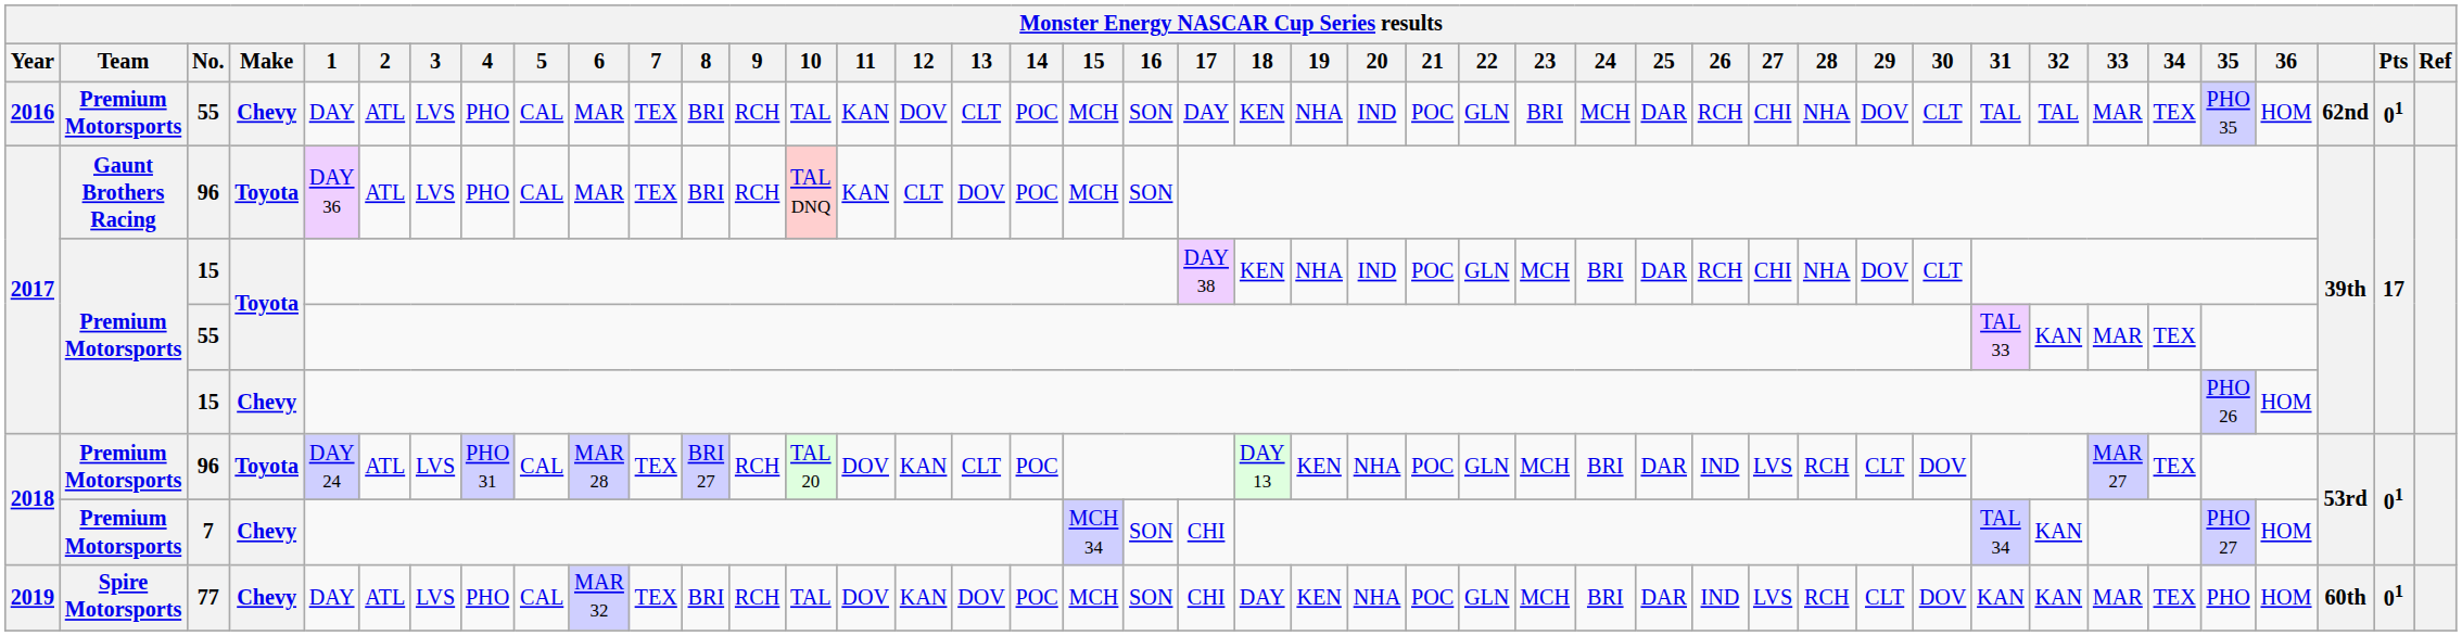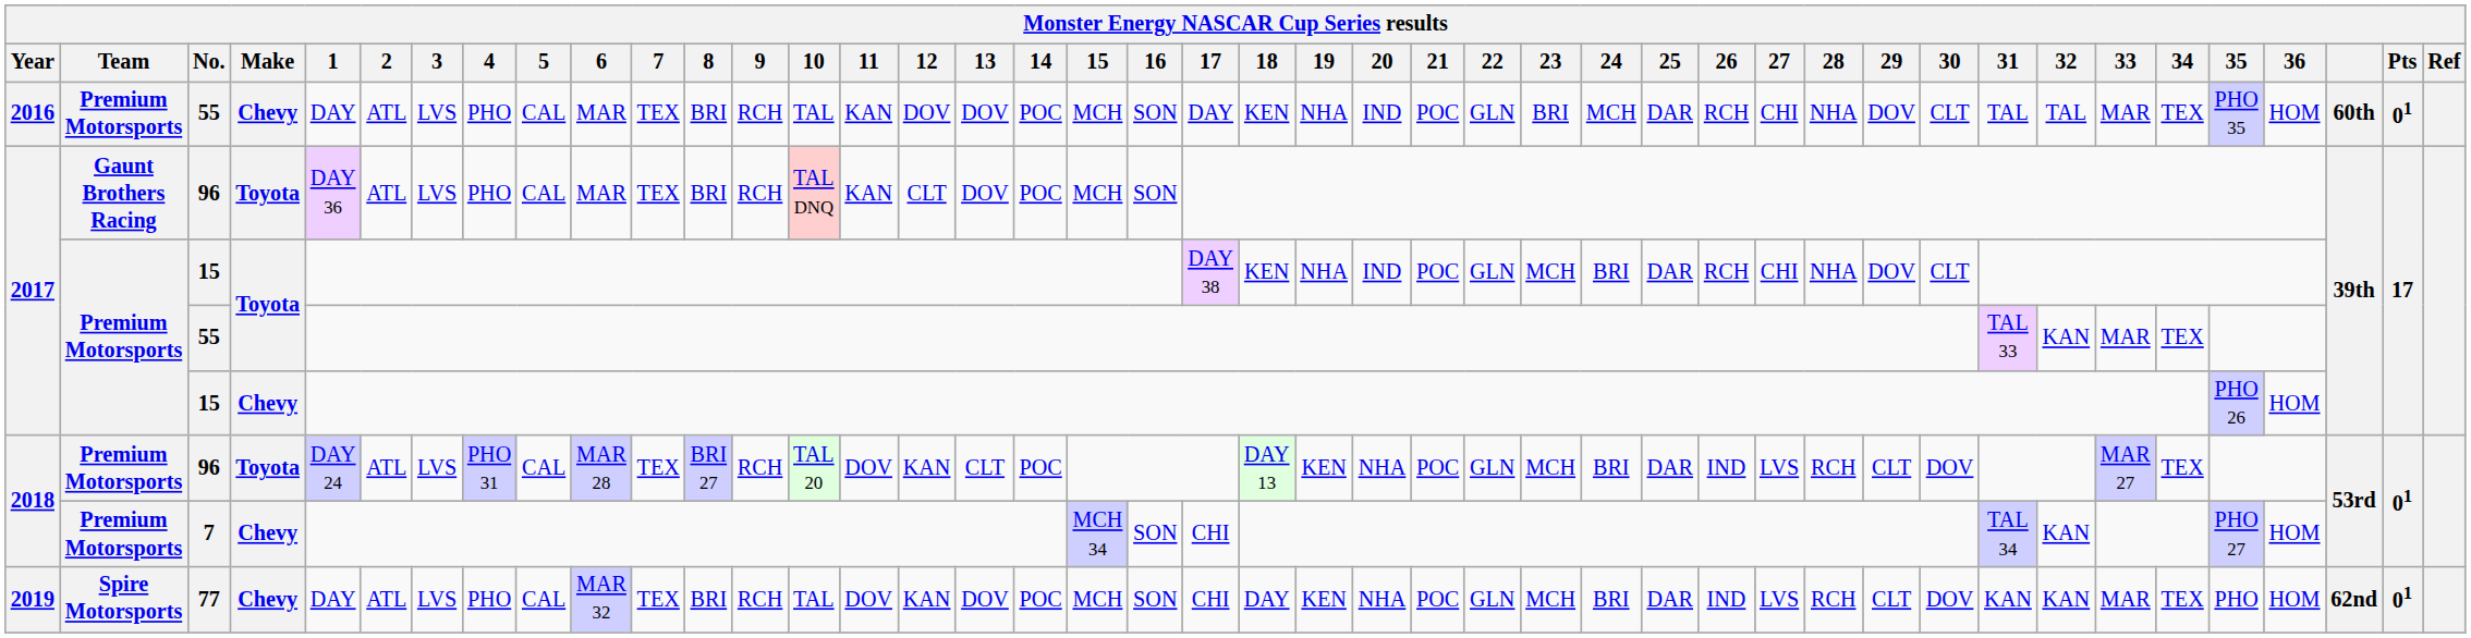2016 / 55 | 13: CLT -> DOV
2016 / 55 | column 41: 62nd -> 60th
77 | column 41: 60th -> 62nd
